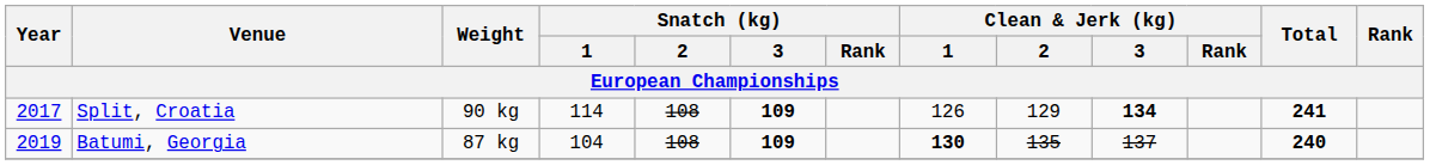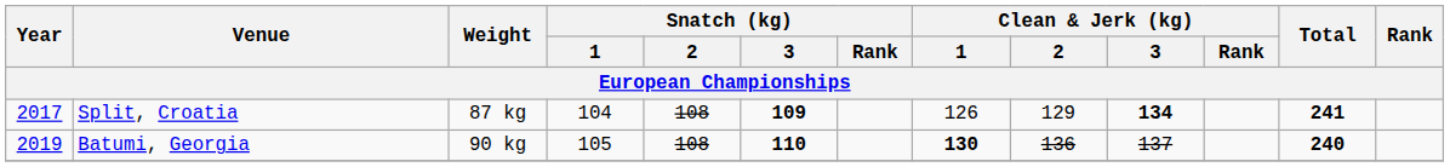Split, Croatia | Weight: 90 kg -> 87 kg
Split, Croatia | Snatch (kg) / 1: 114 -> 104
Batumi, Georgia | Weight: 87 kg -> 90 kg
Batumi, Georgia | Snatch (kg) / 1: 104 -> 105
Batumi, Georgia | Snatch (kg) / 3: 109 -> 110
Batumi, Georgia | Clean & Jerk (kg) / 2: 135 -> 136
